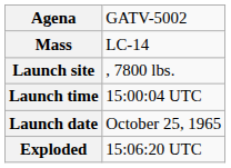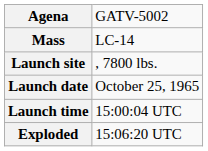rows swapped: Launch date <-> Launch time
